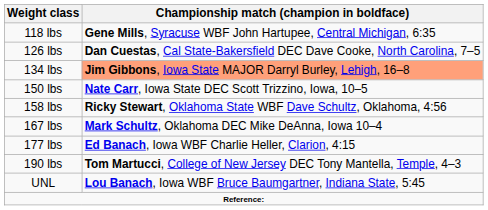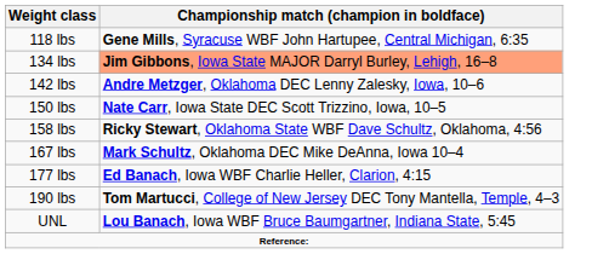- row: 126 lbs | Dan Cuestas, Cal State-Bakersfield DEC Dave Cooke, North Carolina, 7–5
+ row: 142 lbs | Andre Metzger, Oklahoma DEC Lenny Zalesky, Iowa, 10–6
